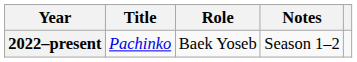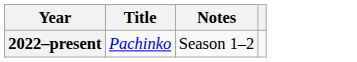- column: Role | Baek Yoseb
